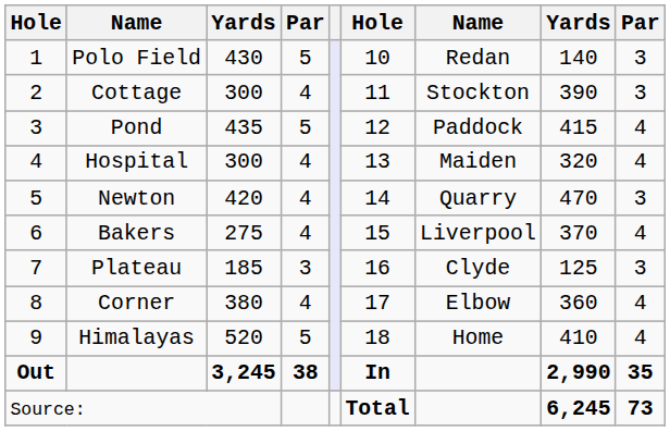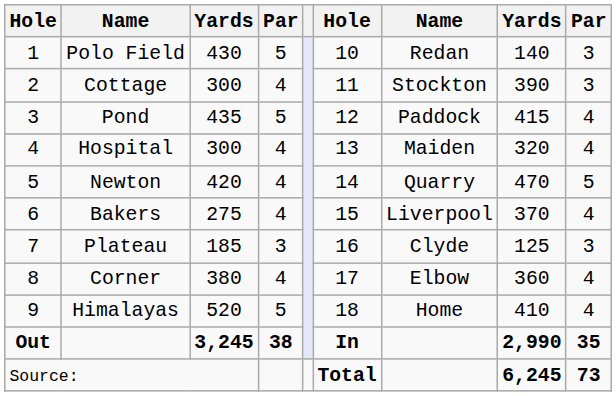Newton | column 9: 3 -> 5
